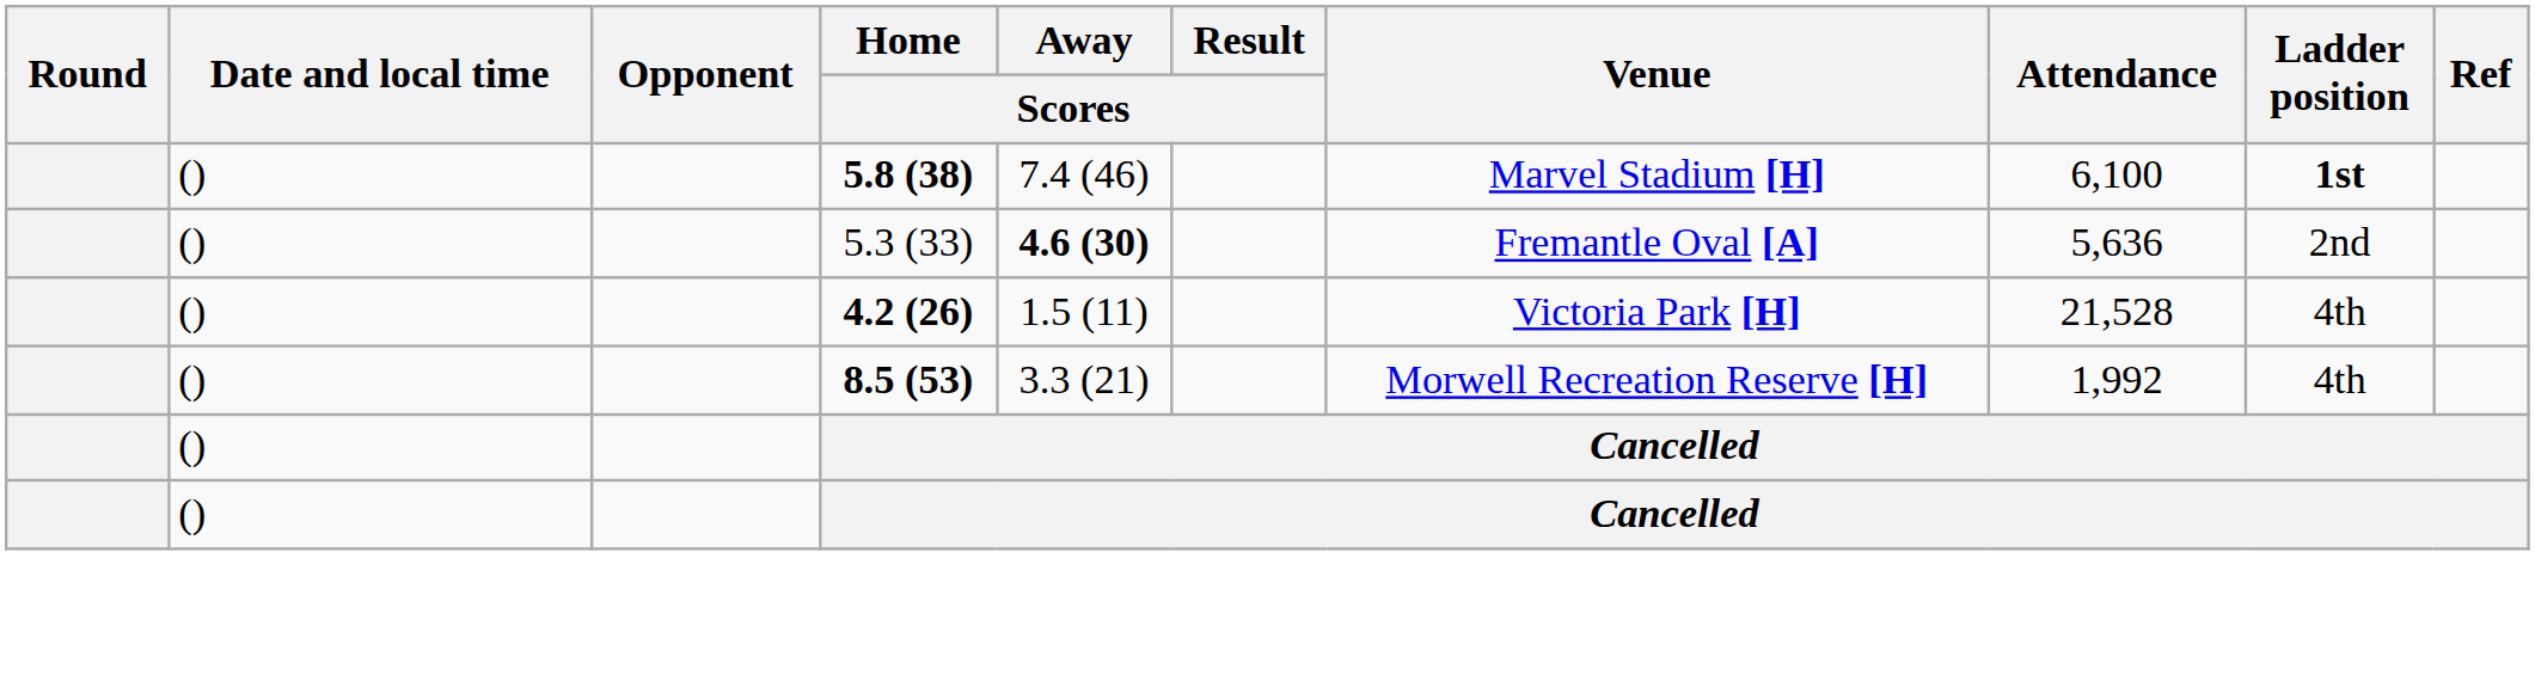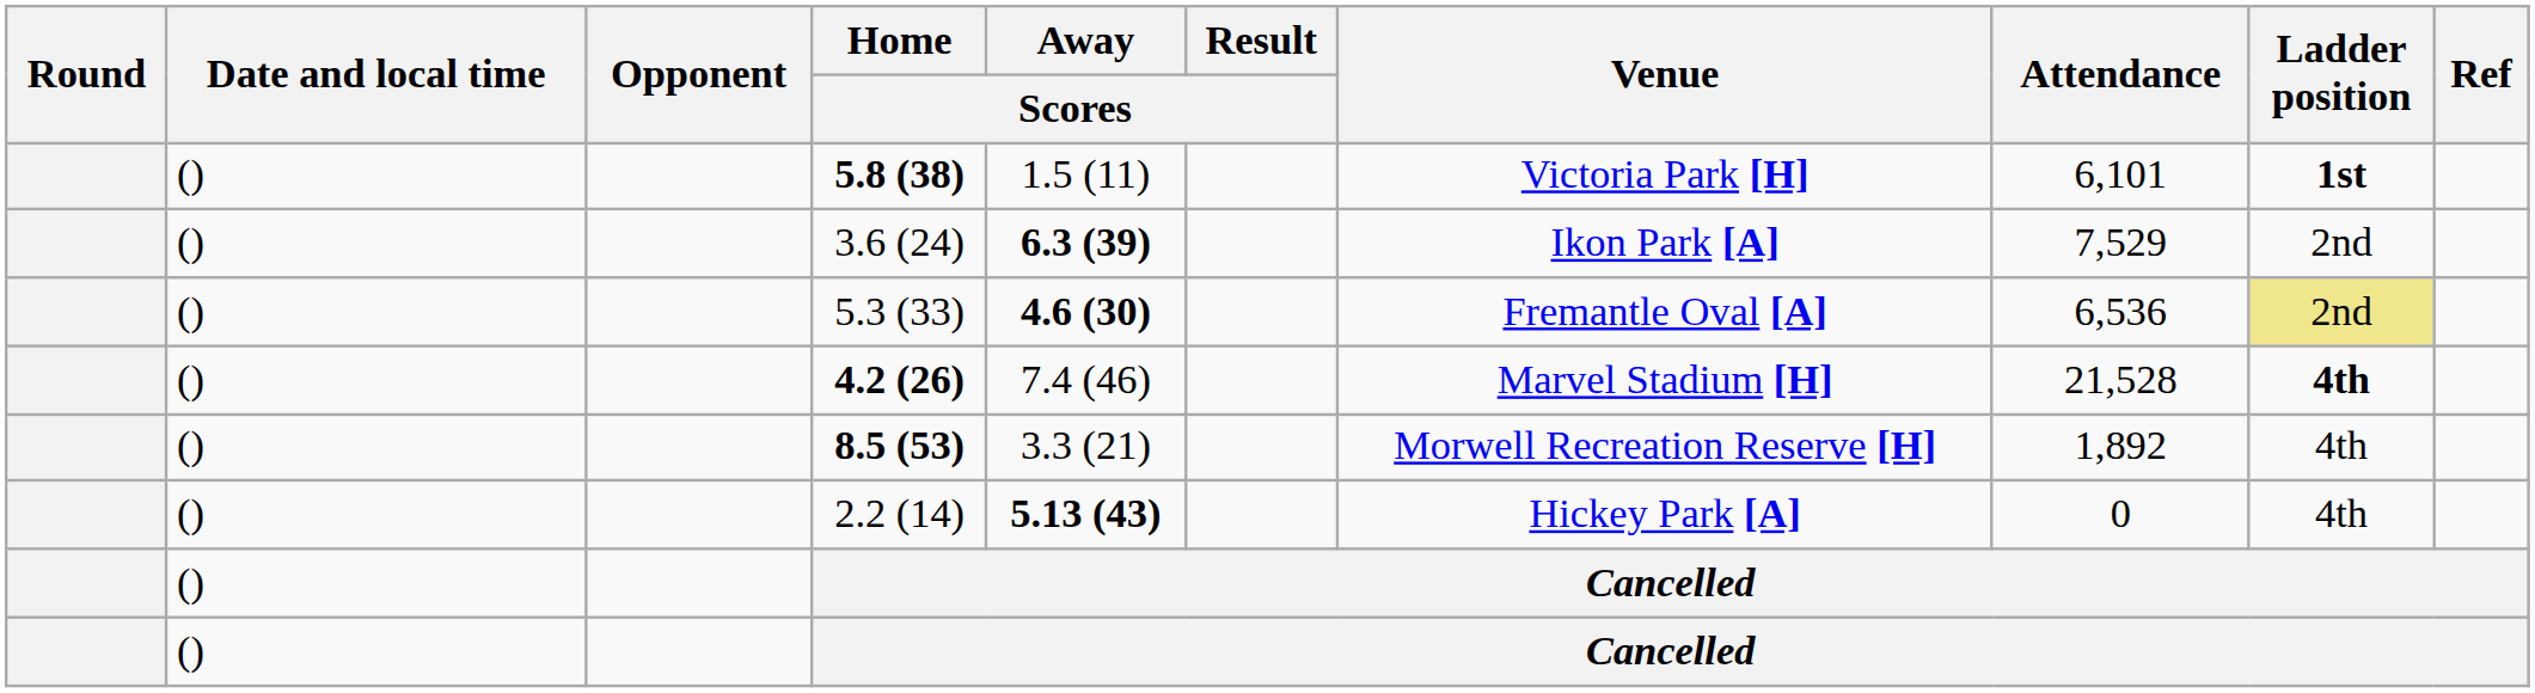5.8 (38) | Away / Scores: 7.4 (46) -> 1.5 (11)
5.8 (38) | Venue: Marvel Stadium [H] -> Victoria Park [H]
5.8 (38) | Attendance: 6,100 -> 6,101
+ row: () | 3.6 (24) | 6.3 (39) | Ikon Park [A] | 7,529 | 2nd
5.3 (33) | Attendance: 5,636 -> 6,536
5.3 (33) | Ladder position: no background -> khaki background
4.2 (26) | Away / Scores: 1.5 (11) -> 7.4 (46)
4.2 (26) | Venue: Victoria Park [H] -> Marvel Stadium [H]
4.2 (26) | Ladder position: normal -> bold
8.5 (53) | Attendance: 1,992 -> 1,892
+ row: () | 2.2 (14) | 5.13 (43) | Hickey Park [A] | 0 | 4th
